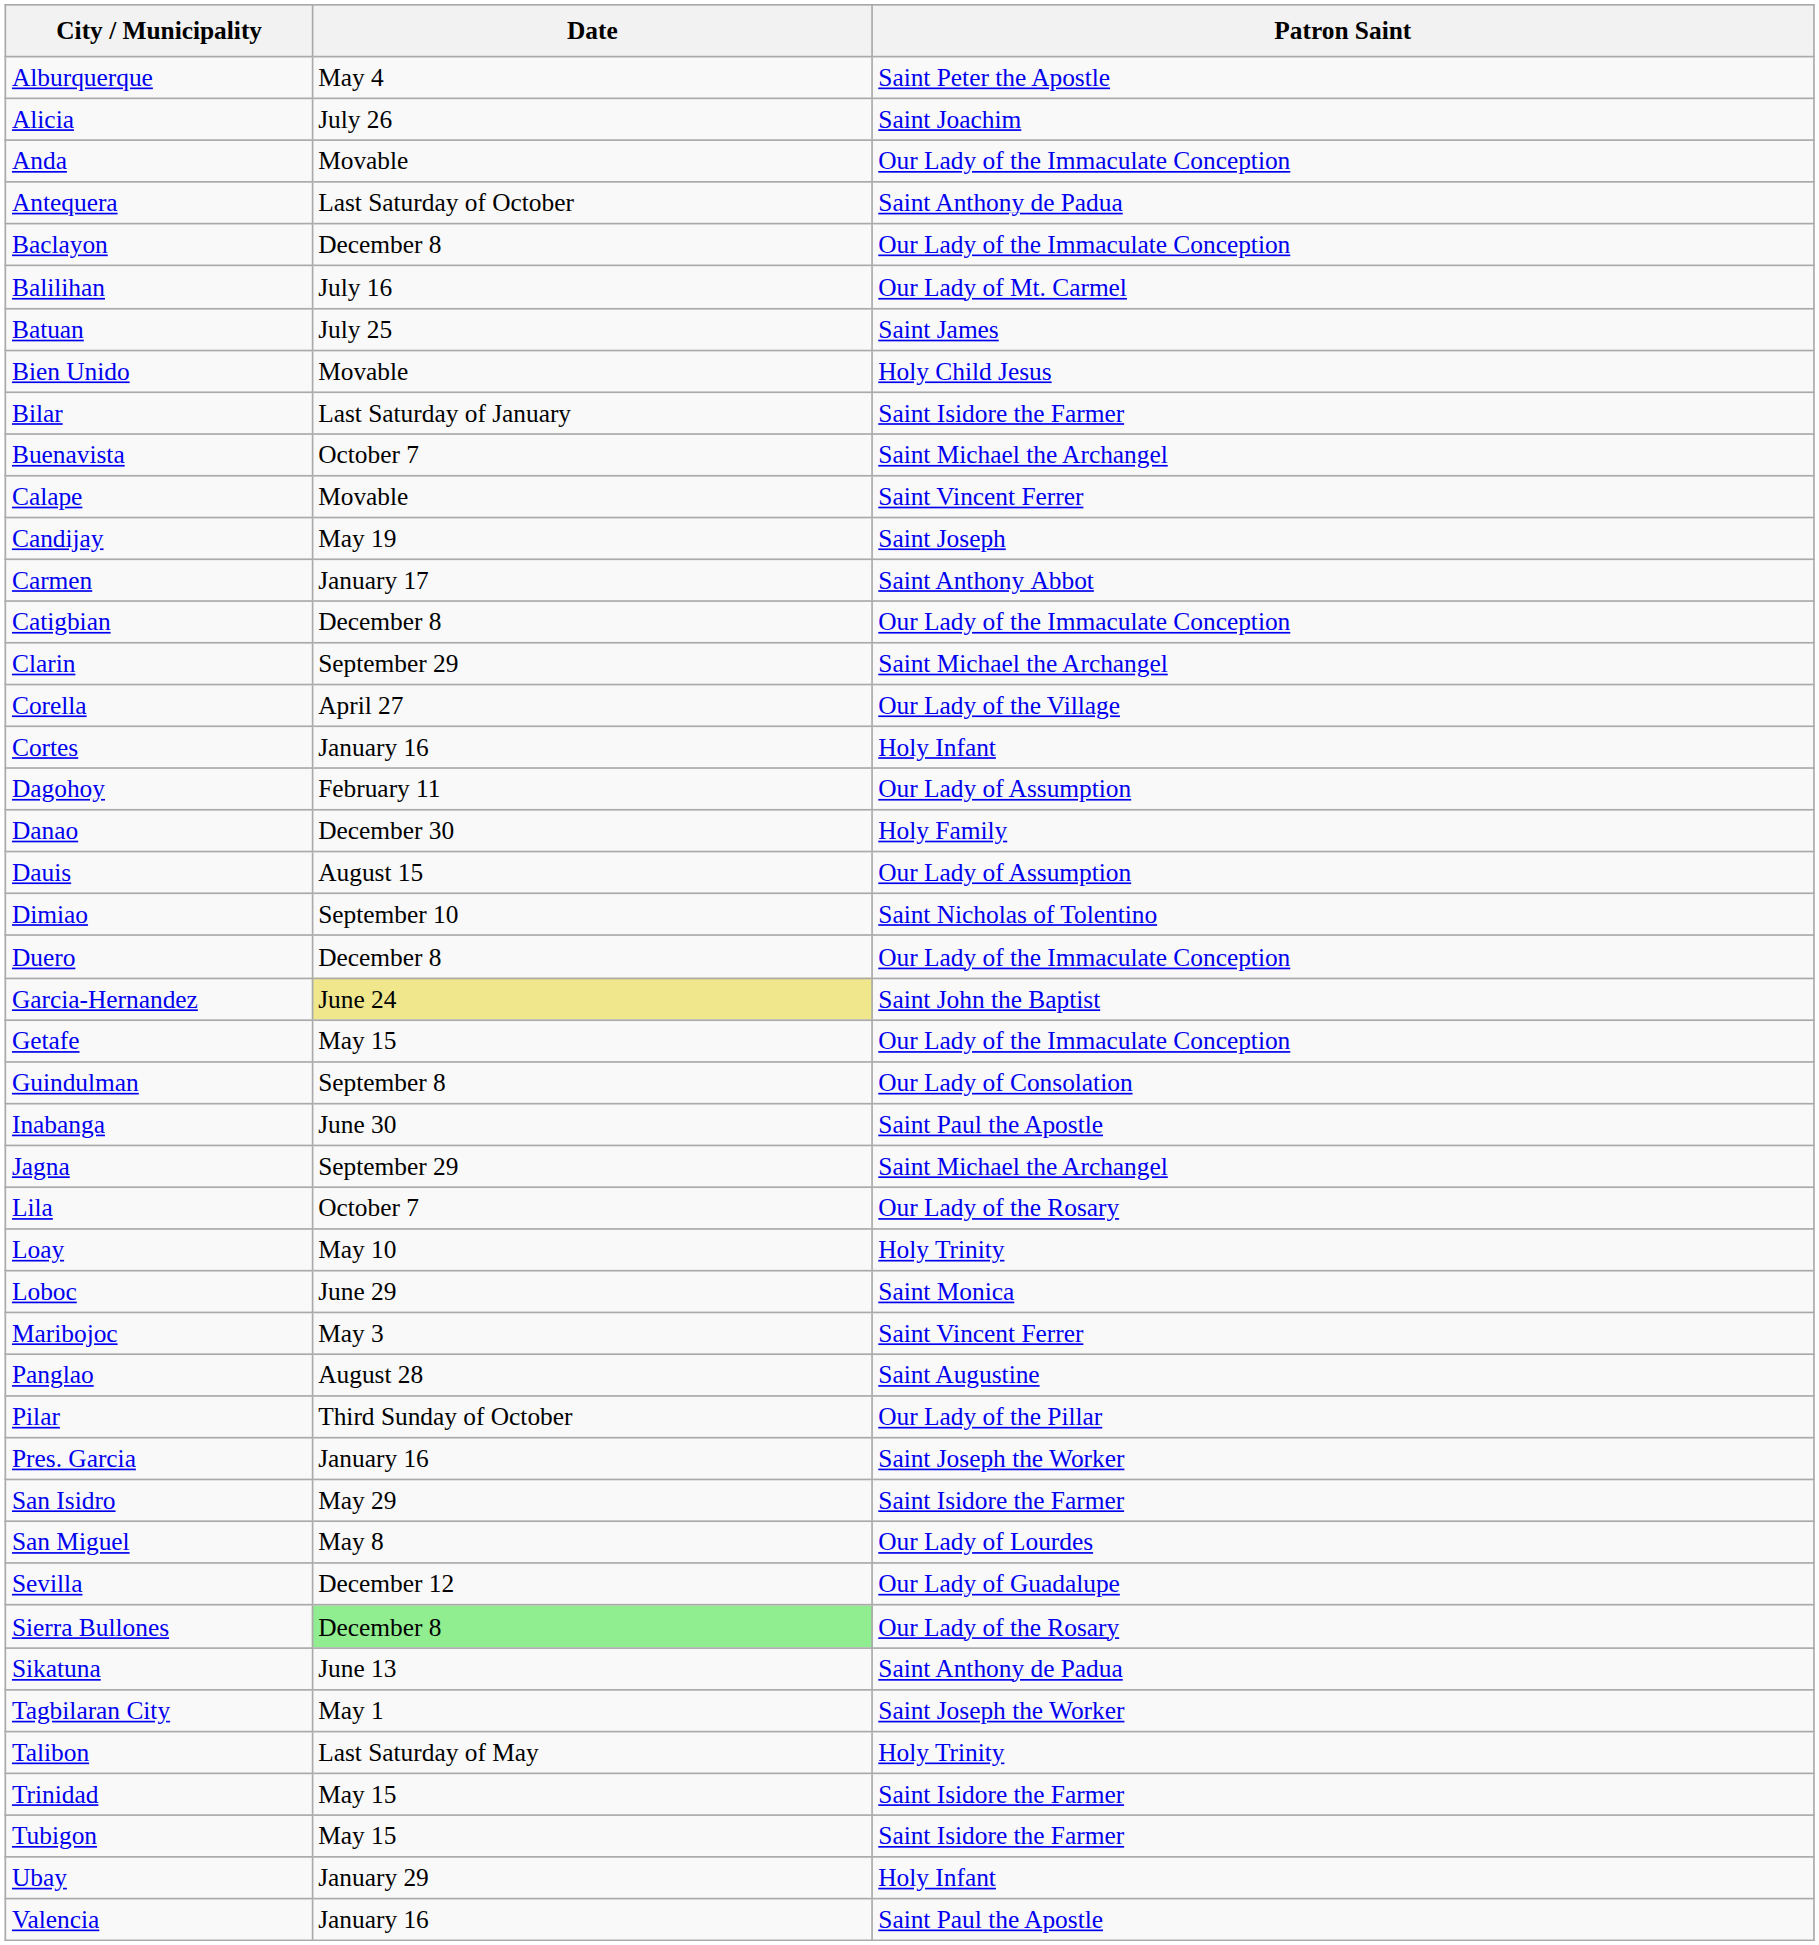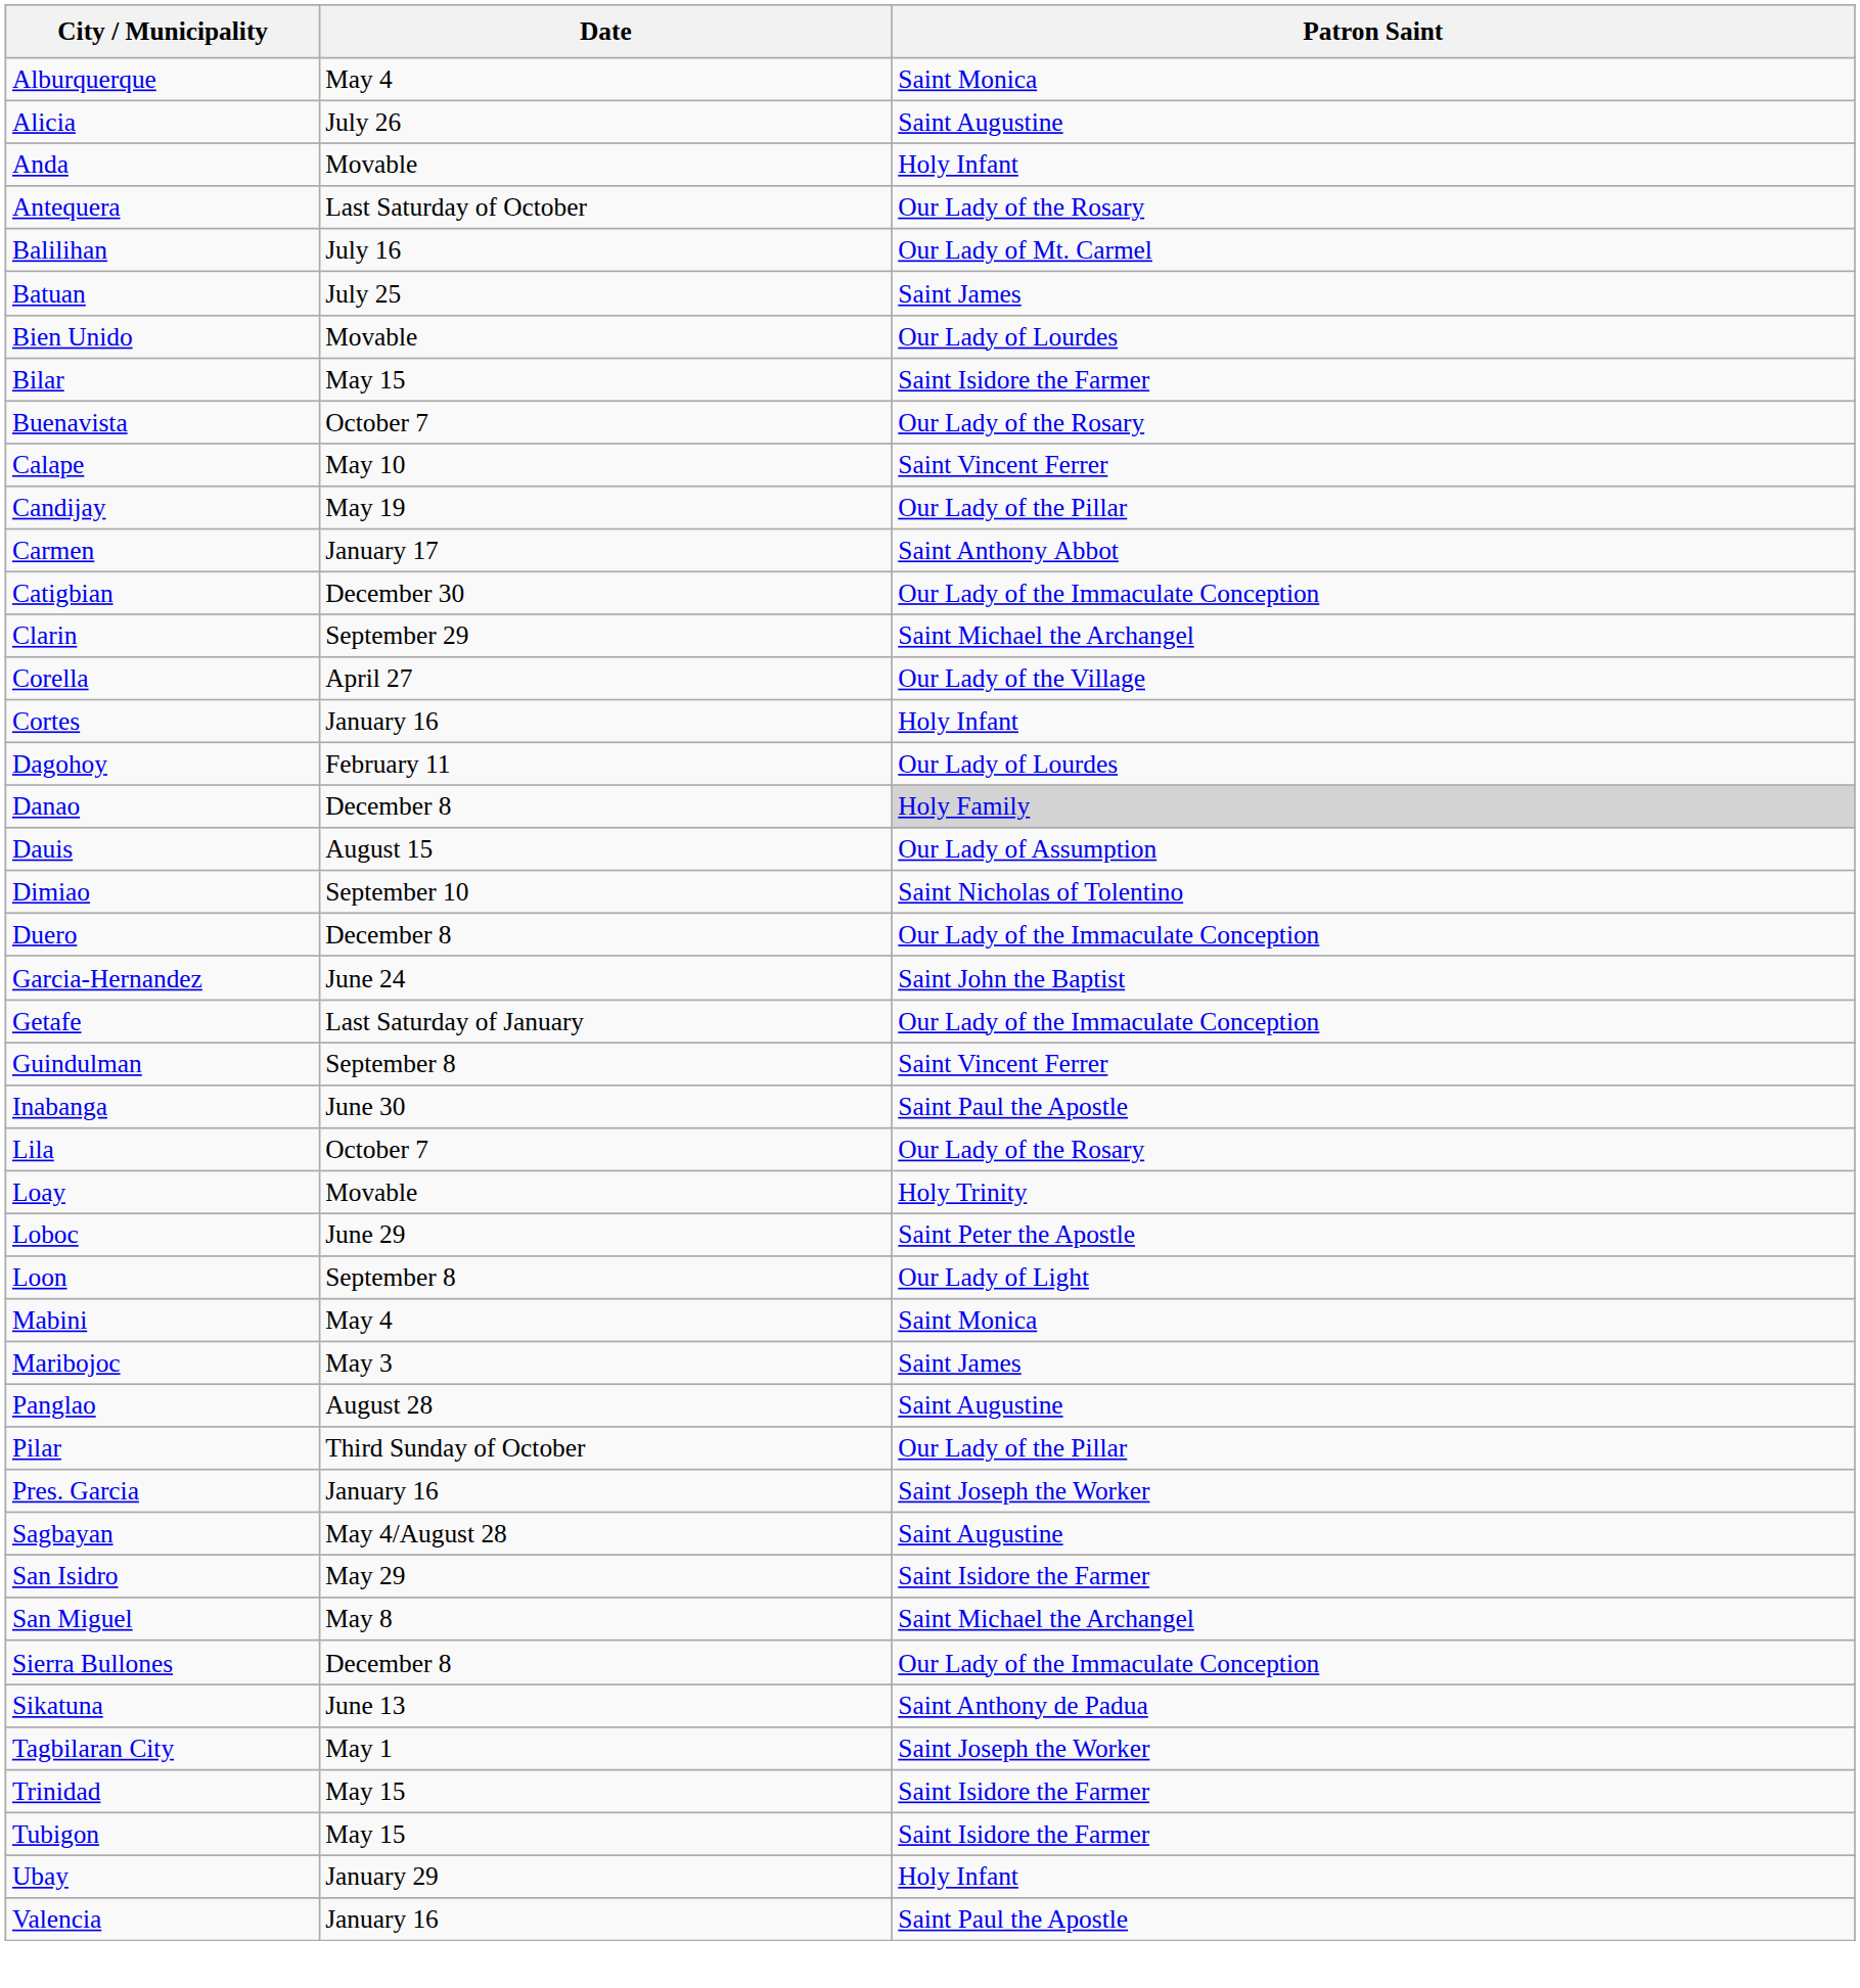Alburquerque | Patron Saint: Saint Peter the Apostle -> Saint Monica
Alicia | Patron Saint: Saint Joachim -> Saint Augustine
Anda | Patron Saint: Our Lady of the Immaculate Conception -> Holy Infant
Antequera | Patron Saint: Saint Anthony de Padua -> Our Lady of the Rosary
- row: Baclayon | December 8 | Our Lady of the Immaculate Conception
Bien Unido | Patron Saint: Holy Child Jesus -> Our Lady of Lourdes
Bilar | Date: Last Saturday of January -> May 15
Buenavista | Patron Saint: Saint Michael the Archangel -> Our Lady of the Rosary
Calape | Date: Movable -> May 10
Candijay | Patron Saint: Saint Joseph -> Our Lady of the Pillar
Catigbian | Date: December 8 -> December 30
Dagohoy | Patron Saint: Our Lady of Assumption -> Our Lady of Lourdes
Danao | Date: December 30 -> December 8
Danao | Patron Saint: no background -> lightgrey background
Garcia-Hernandez | Date: khaki background -> no background
Getafe | Date: May 15 -> Last Saturday of January
Guindulman | Patron Saint: Our Lady of Consolation -> Saint Vincent Ferrer
- row: Jagna | September 29 | Saint Michael the Archangel
Loay | Date: May 10 -> Movable
Loboc | Patron Saint: Saint Monica -> Saint Peter the Apostle
+ row: Loon | September 8 | Our Lady of Light
+ row: Mabini | May 4 | Saint Monica
Maribojoc | Patron Saint: Saint Vincent Ferrer -> Saint James
+ row: Sagbayan | May 4/August 28 | Saint Augustine
San Miguel | Patron Saint: Our Lady of Lourdes -> Saint Michael the Archangel
- row: Sevilla | December 12 | Our Lady of Guadalupe
Sierra Bullones | Date: lightgreen background -> no background
Sierra Bullones | Patron Saint: Our Lady of the Rosary -> Our Lady of the Immaculate Conception
- row: Talibon | Last Saturday of May | Holy Trinity
